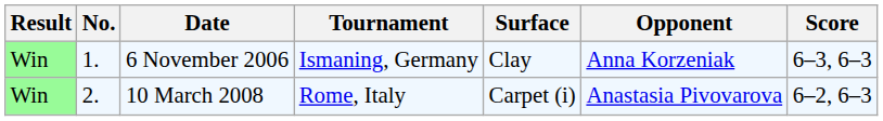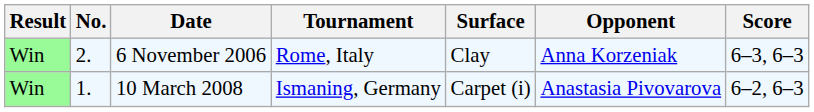6 November 2006 | No.: 1. -> 2.
6 November 2006 | Tournament: Ismaning, Germany -> Rome, Italy
10 March 2008 | No.: 2. -> 1.
10 March 2008 | Tournament: Rome, Italy -> Ismaning, Germany
